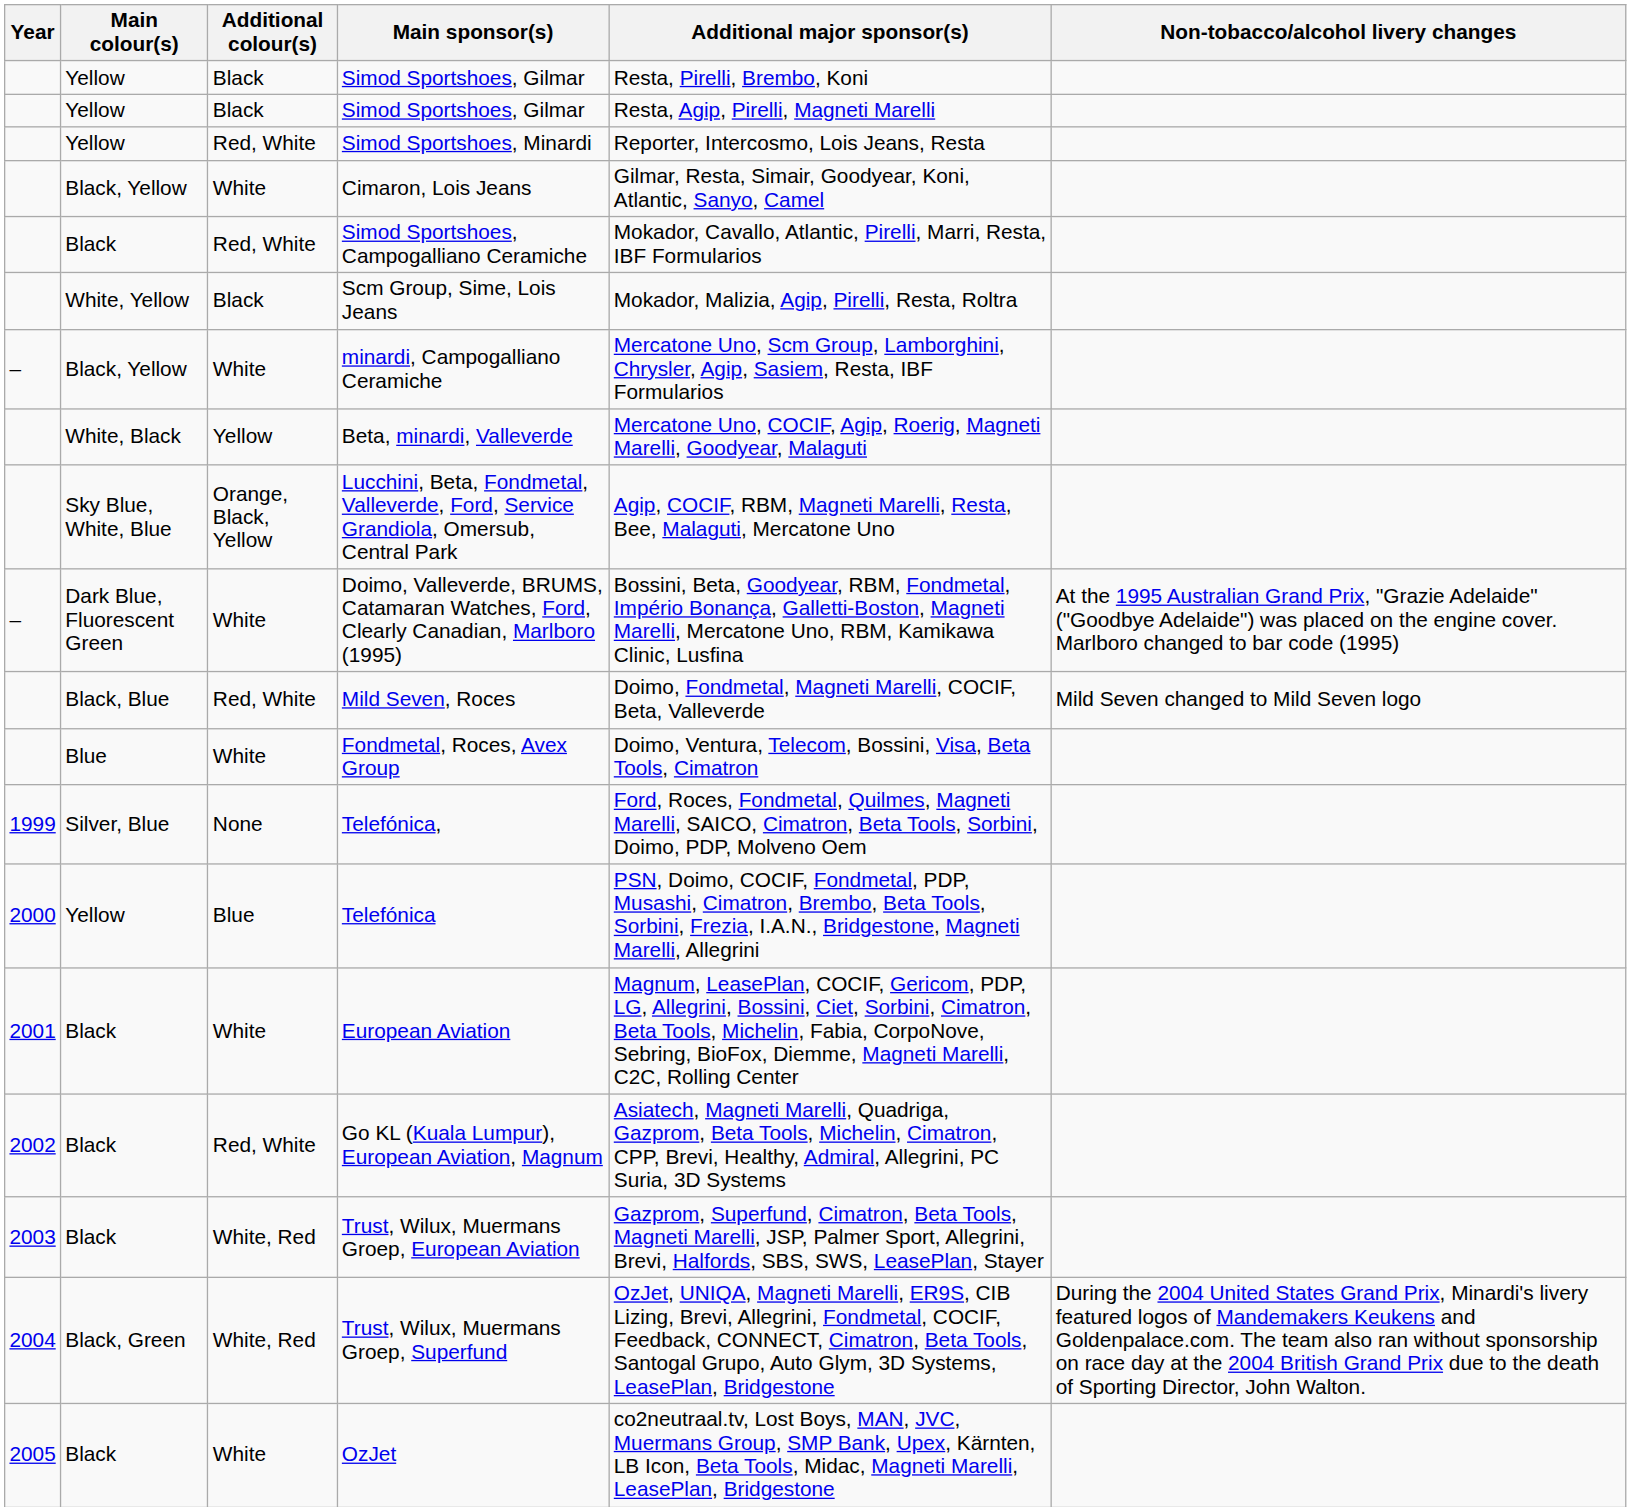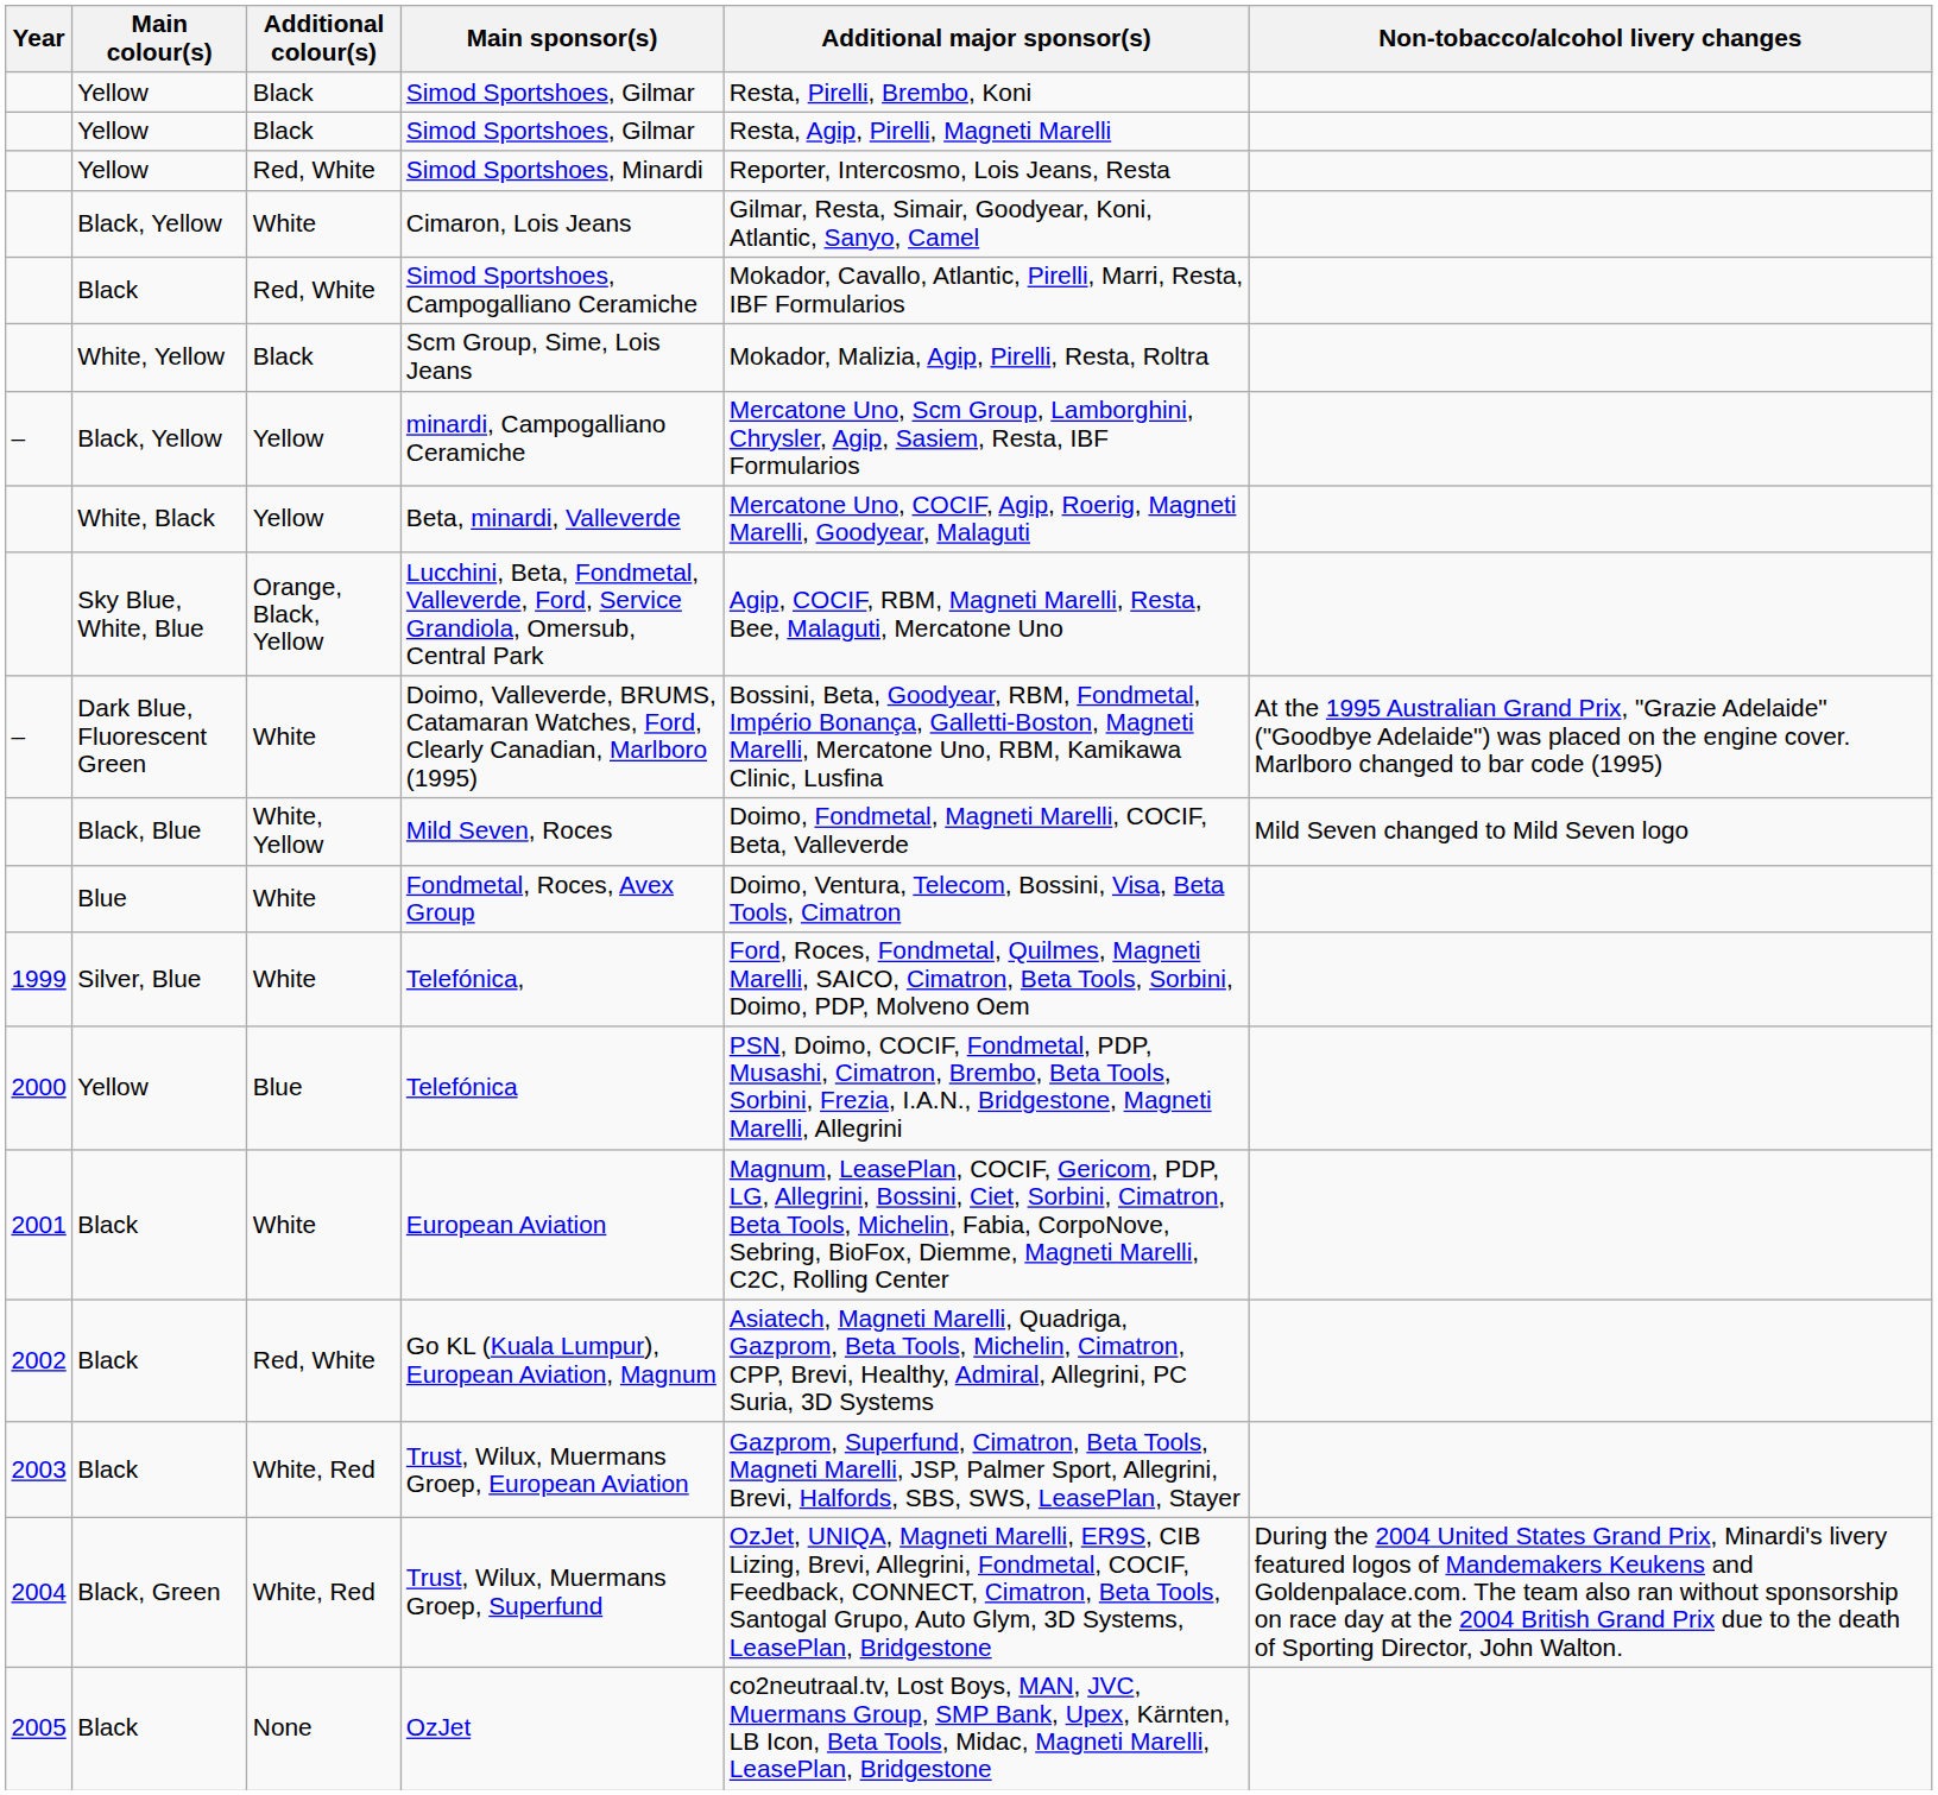minardi, Campogalliano Ceramiche | Additional colour(s): White -> Yellow
Mild Seven, Roces | Additional colour(s): Red, White -> White, Yellow
Telefónica, | Additional colour(s): None -> White
OzJet | Additional colour(s): White -> None
